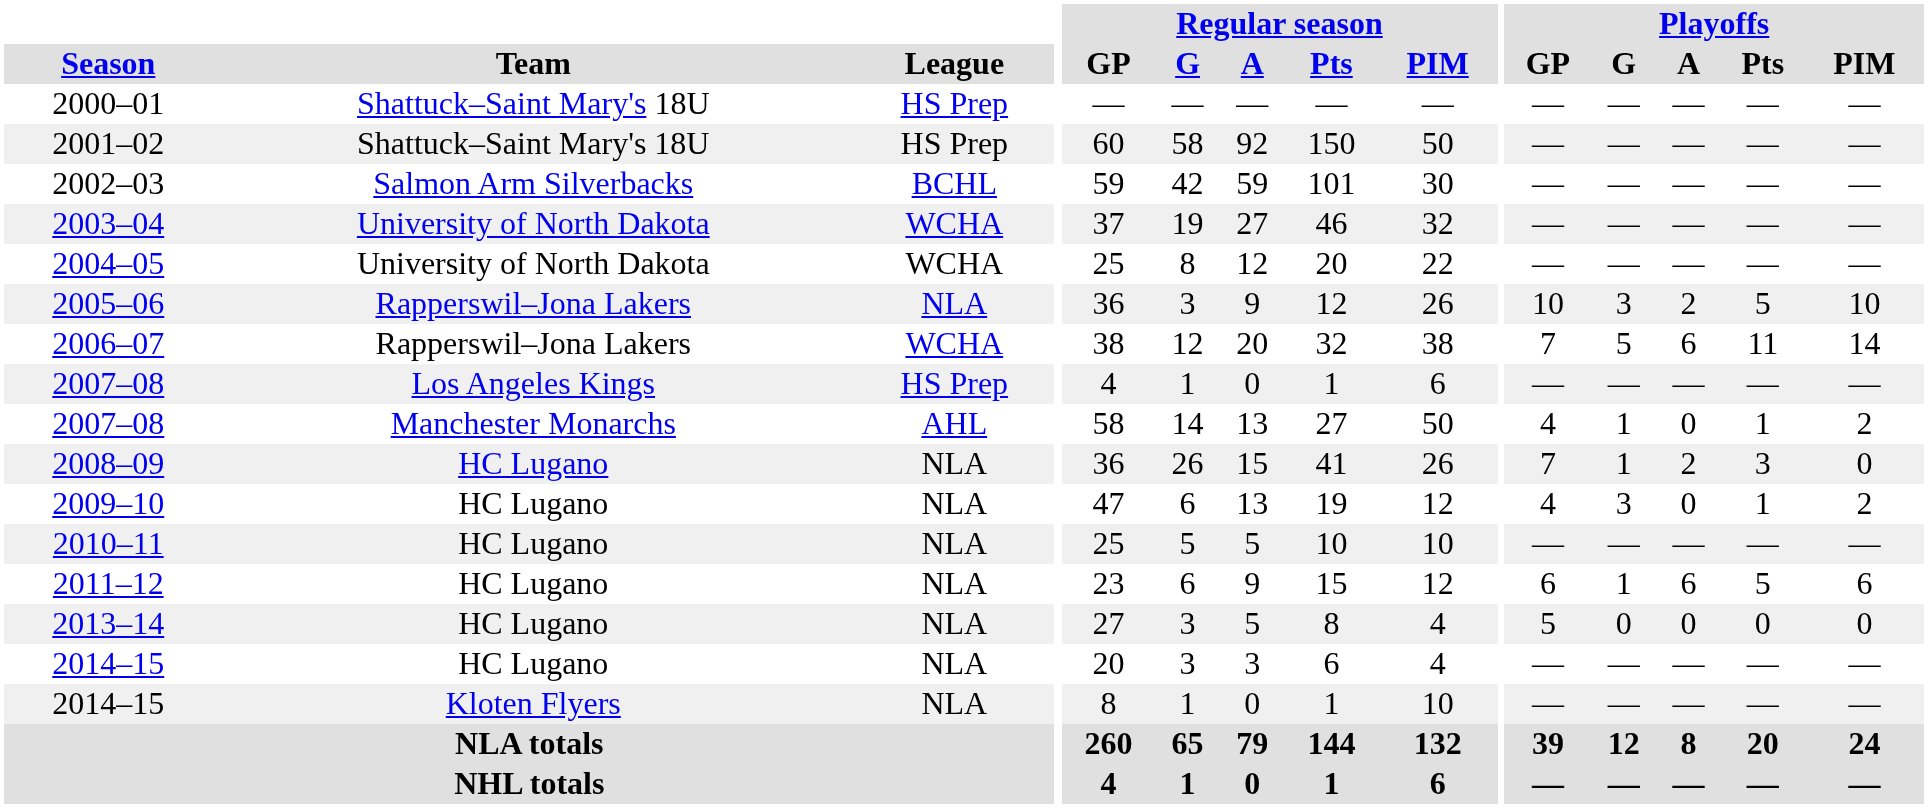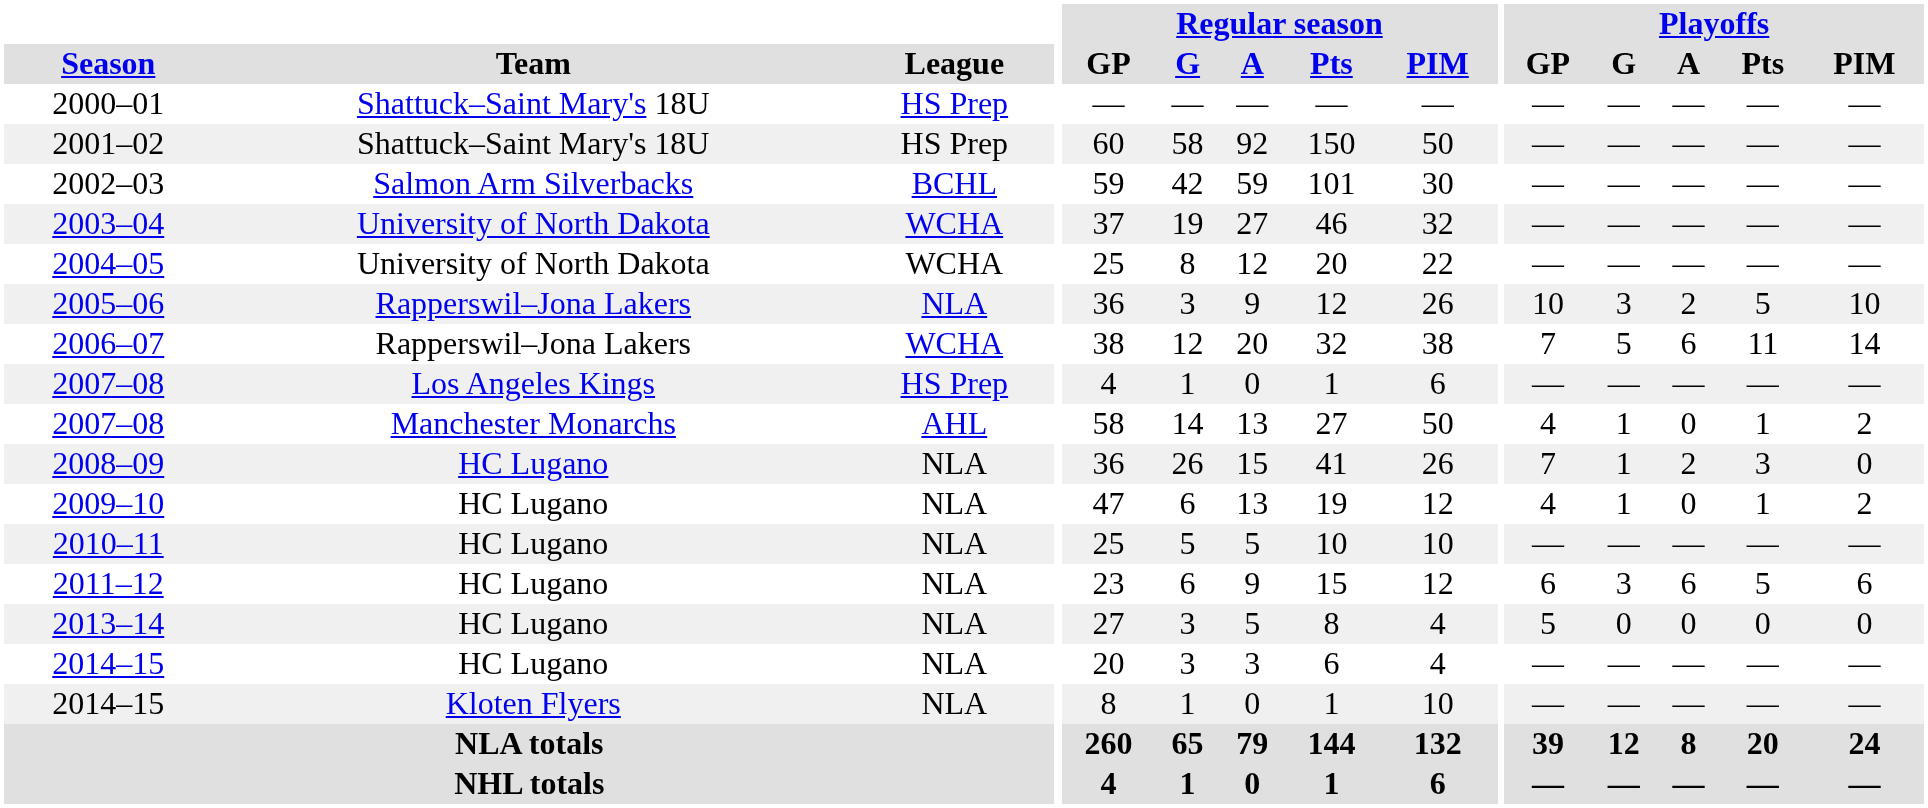2009–10 | Playoffs / G: 3 -> 1
2011–12 | Playoffs / G: 1 -> 3
